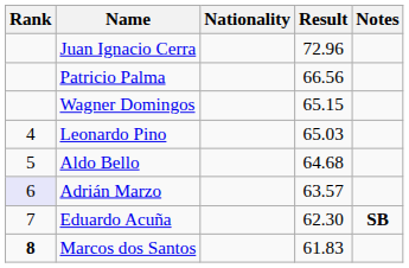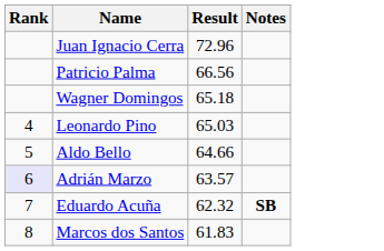- column: Nationality
Wagner Domingos | Result: 65.15 -> 65.18
Aldo Bello | Result: 64.68 -> 64.66
Eduardo Acuña | Result: 62.30 -> 62.32
Marcos dos Santos | Rank: bold -> normal
